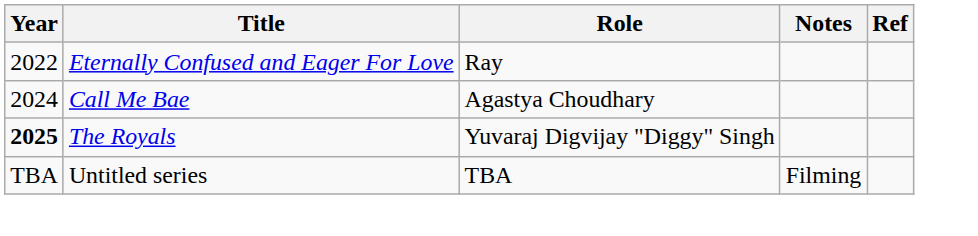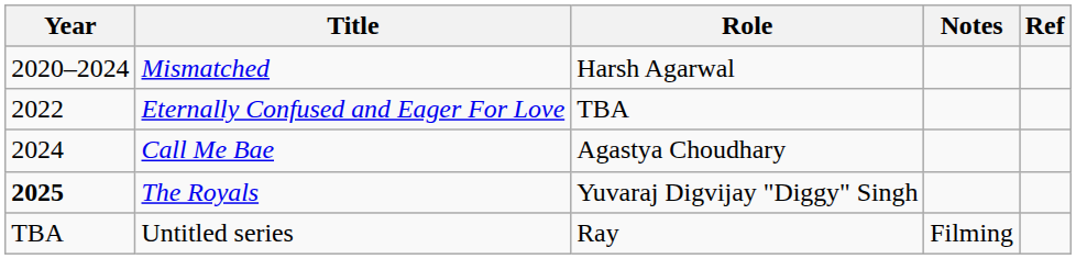+ row: 2020–2024 | Mismatched | Harsh Agarwal
Eternally Confused and Eager For Love | Role: Ray -> TBA
Untitled series | Role: TBA -> Ray
